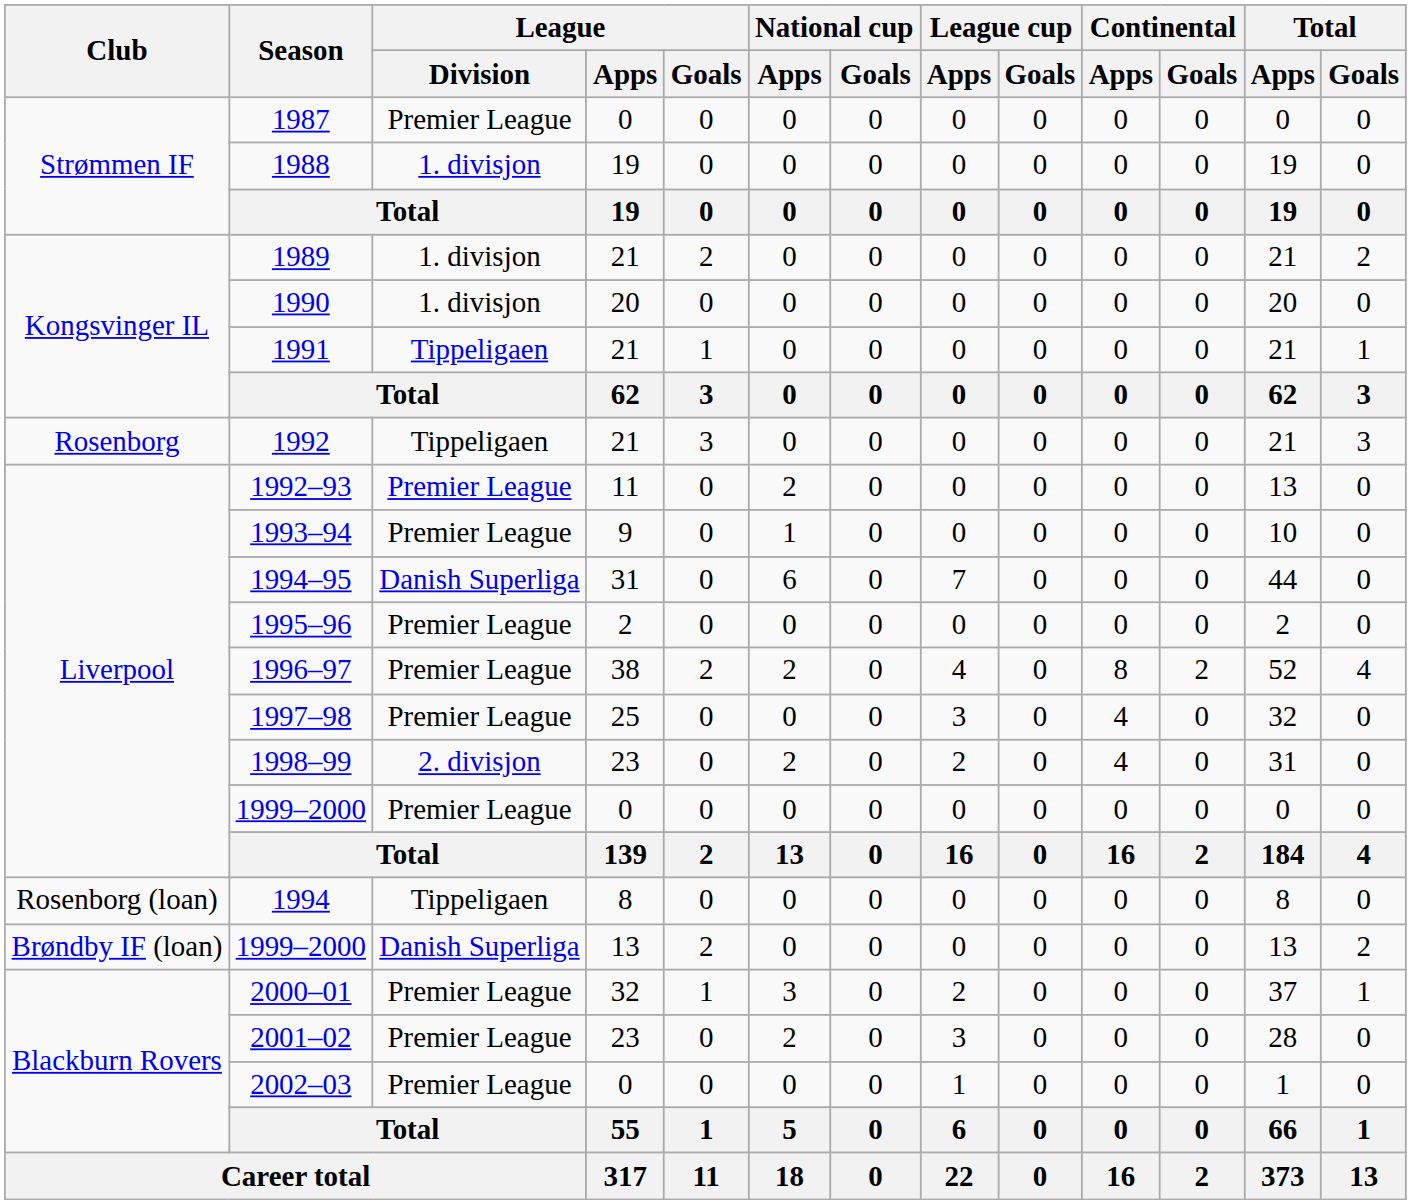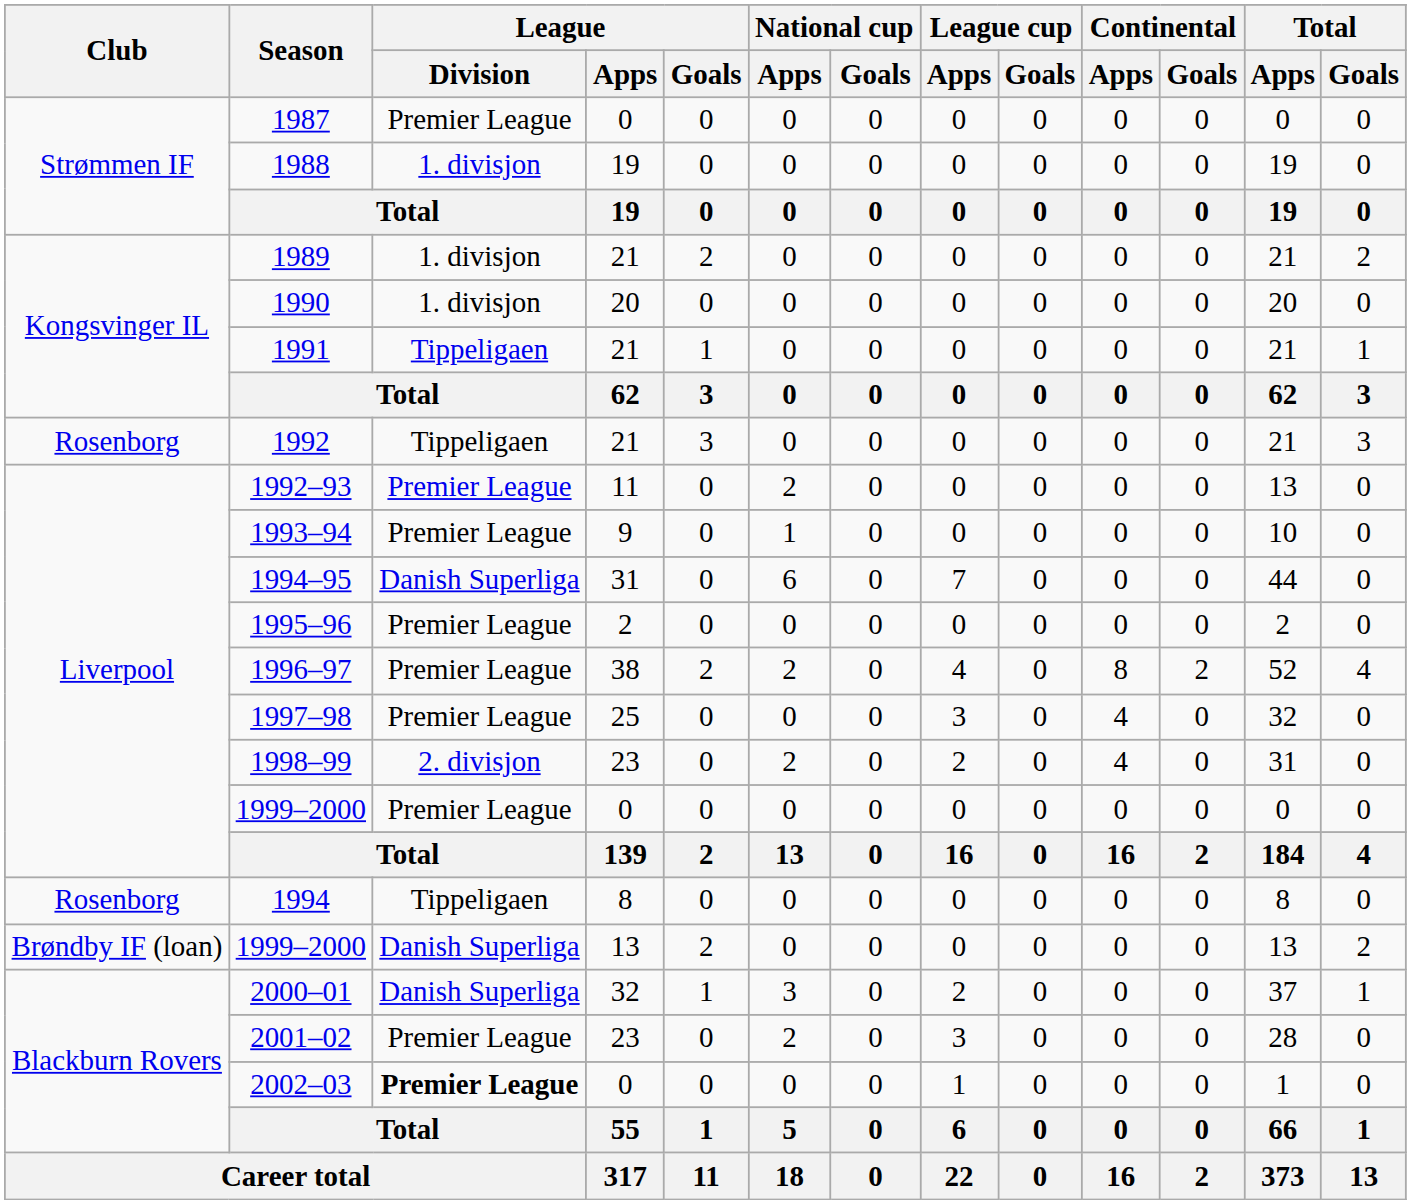1994 | Club: Rosenborg (loan) -> Rosenborg
2000–01 | League / Division: Premier League -> Danish Superliga
2002–03 | League / Division: normal -> bold
